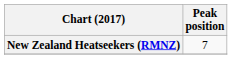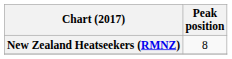New Zealand Heatseekers (RMNZ) | Peak position: 7 -> 8
